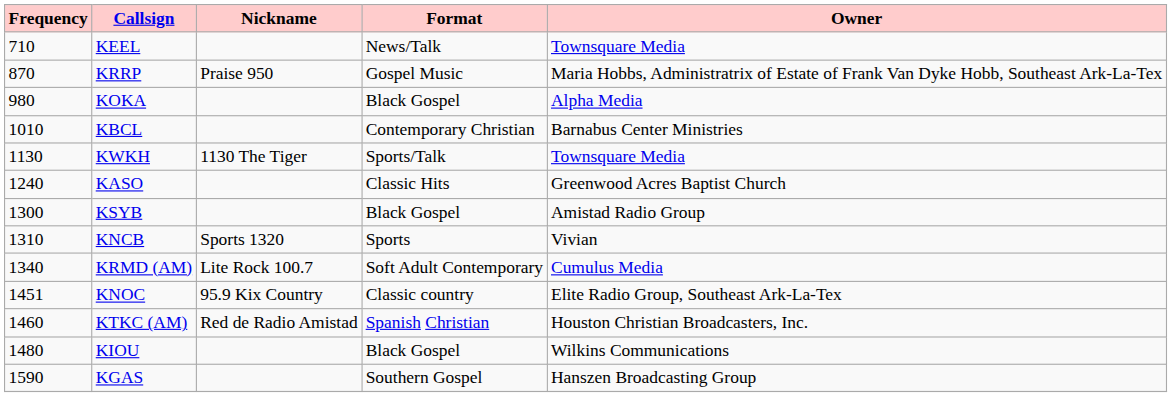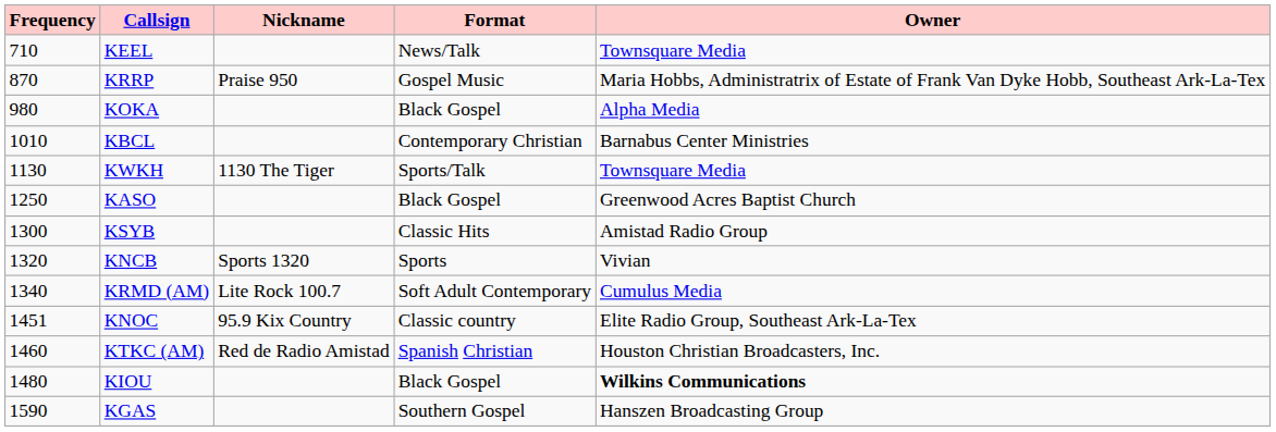KASO | Frequency: 1240 -> 1250
KASO | Format: Classic Hits -> Black Gospel
KSYB | Format: Black Gospel -> Classic Hits
KNCB | Frequency: 1310 -> 1320
KIOU | Owner: normal -> bold
